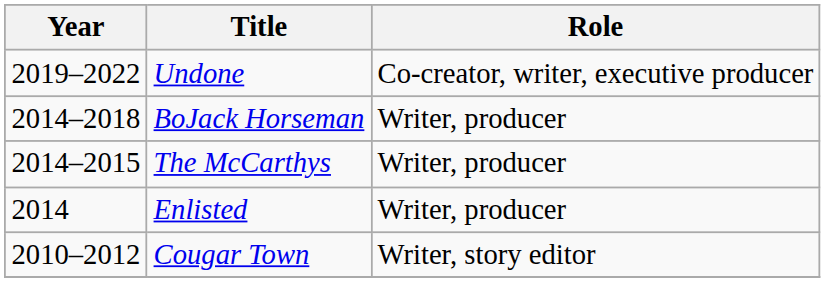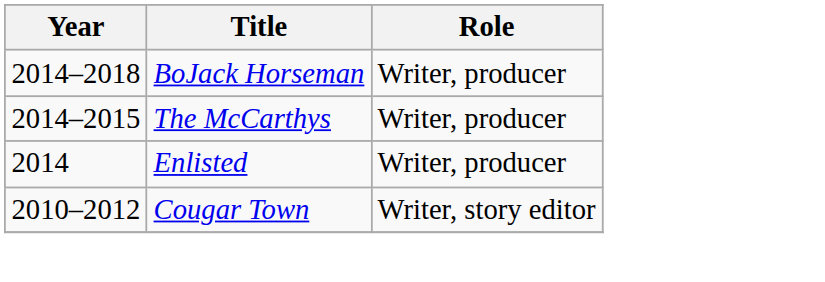- row: 2019–2022 | Undone | Co-creator, writer, executive producer
